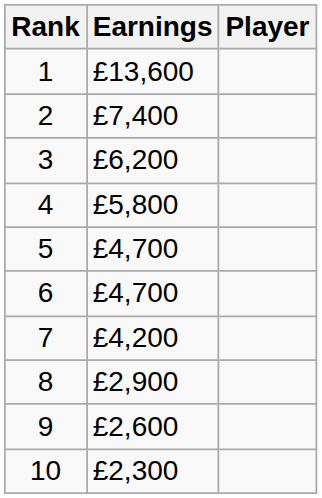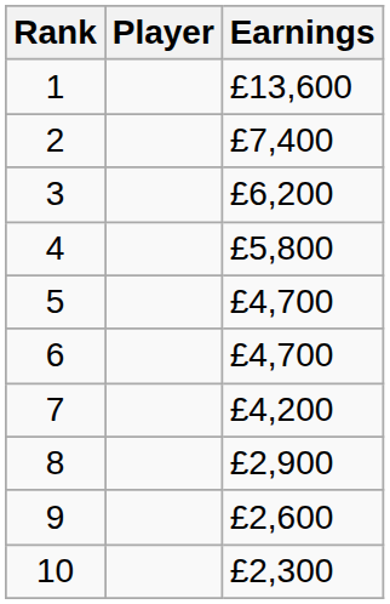columns swapped: Player <-> Earnings
